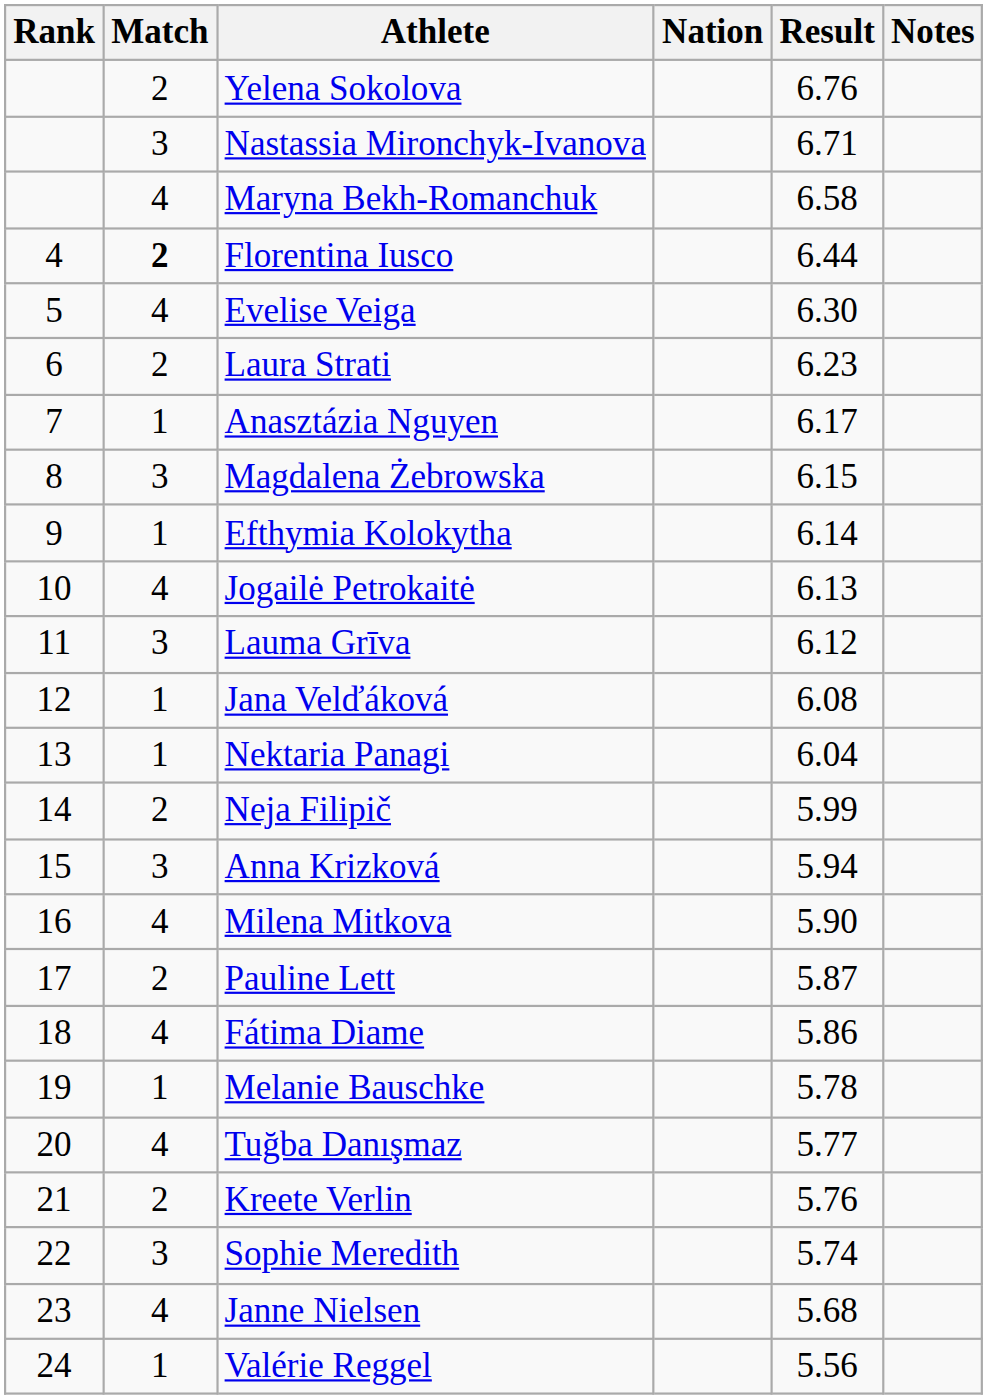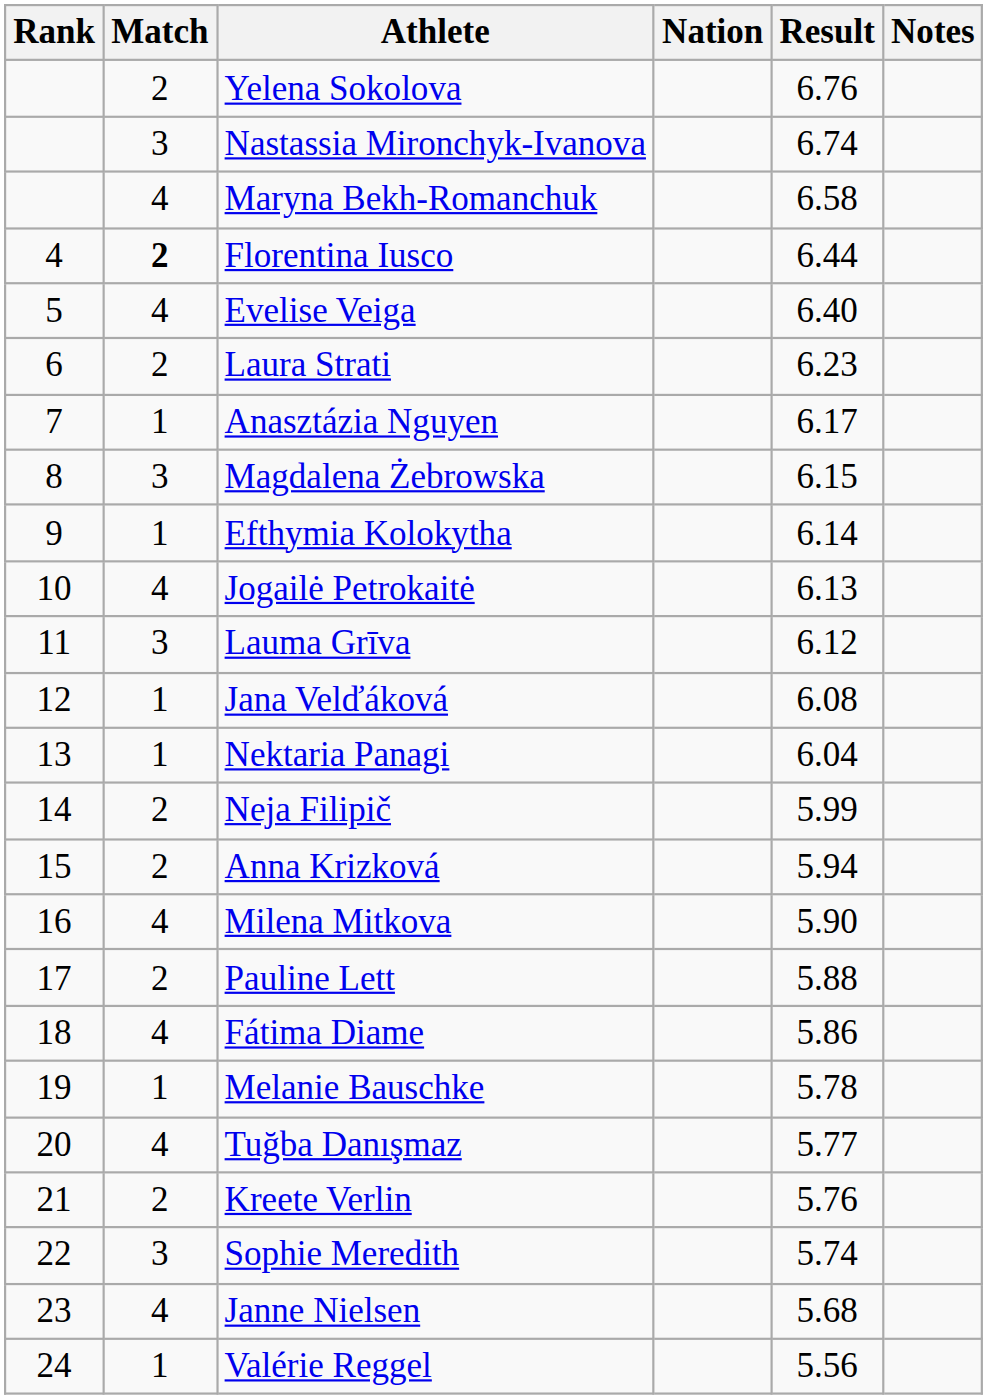Nastassia Mironchyk-Ivanova | Result: 6.71 -> 6.74
Evelise Veiga | Result: 6.30 -> 6.40
Anna Krizková | Match: 3 -> 2
Pauline Lett | Result: 5.87 -> 5.88
